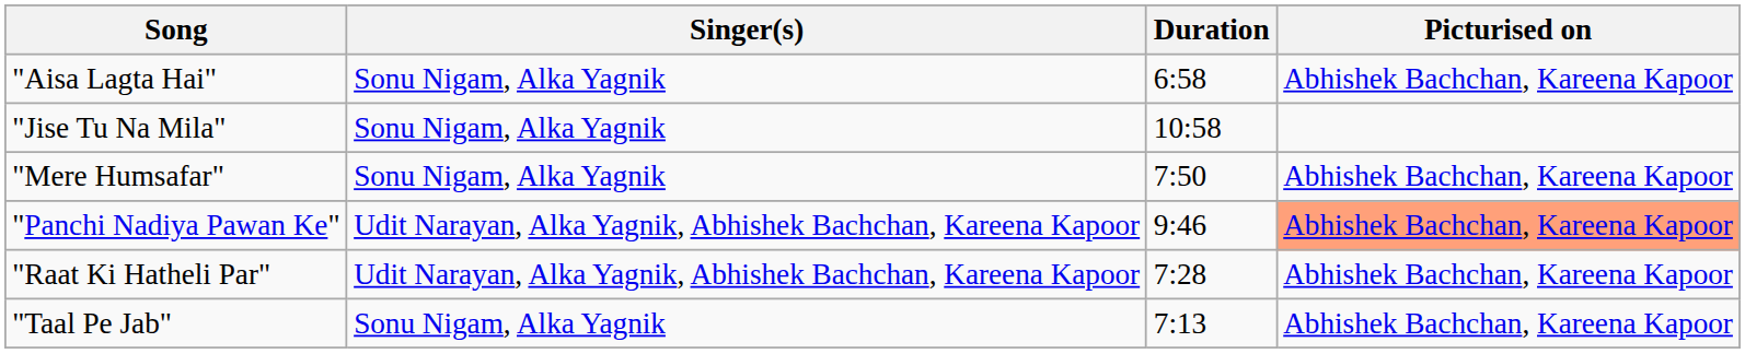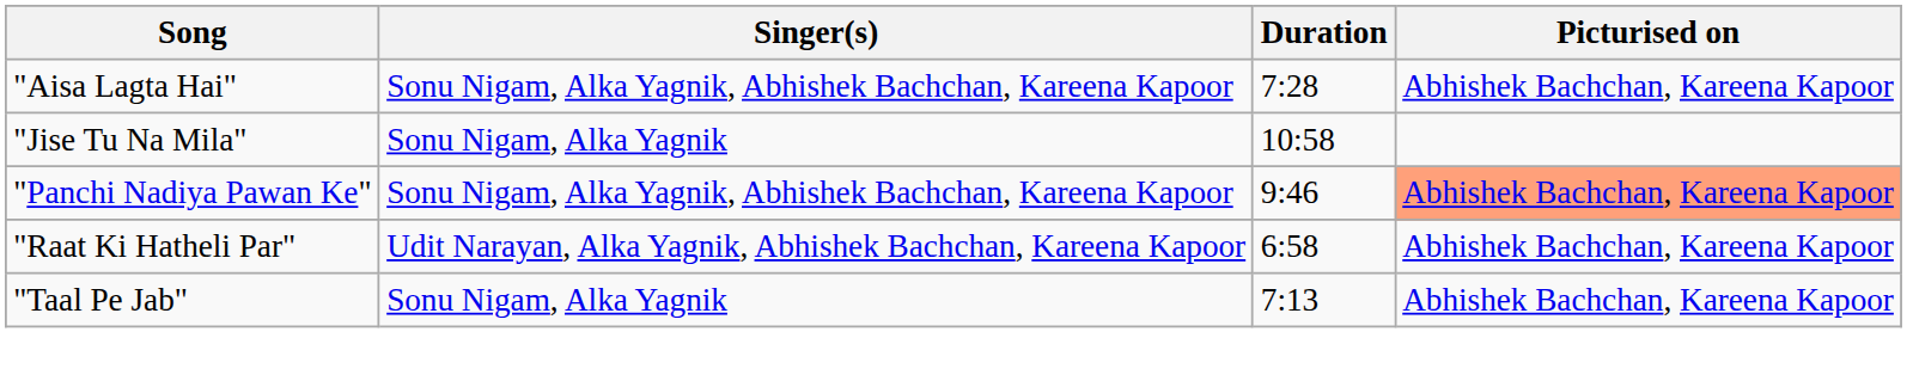"Aisa Lagta Hai" | Singer(s): Sonu Nigam, Alka Yagnik -> Sonu Nigam, Alka Yagnik, Abhishek Bachchan, Kareena Kapoor
"Aisa Lagta Hai" | Duration: 6:58 -> 7:28
- row: "Mere Humsafar" | Sonu Nigam, Alka Yagnik | 7:50 | Abhishek Bachchan, Kareena Kapoor
"Panchi Nadiya Pawan Ke" | Singer(s): Udit Narayan, Alka Yagnik, Abhishek Bachchan, Kareena Kapoor -> Sonu Nigam, Alka Yagnik, Abhishek Bachchan, Kareena Kapoor
"Raat Ki Hatheli Par" | Duration: 7:28 -> 6:58
